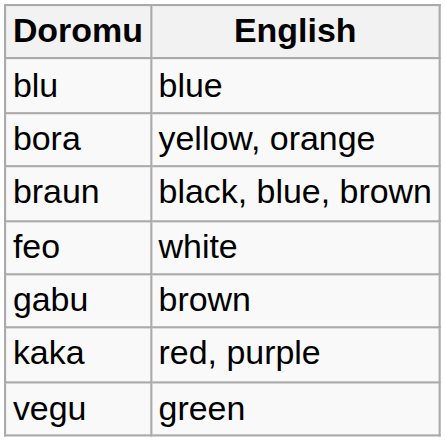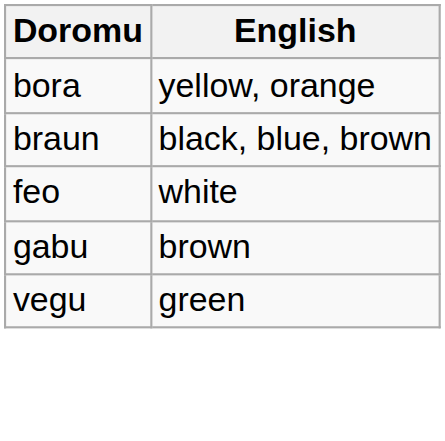- row: blu | blue
- row: kaka | red, purple
